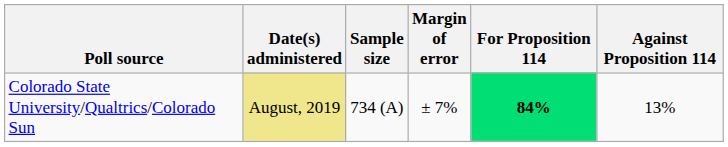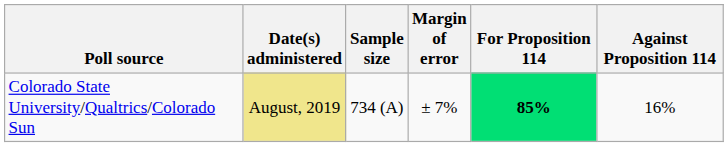Colorado State University/Qualtrics/Colorado Sun | For Proposition 114: 84% -> 85%
Colorado State University/Qualtrics/Colorado Sun | Against Proposition 114: 13% -> 16%
